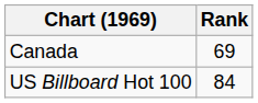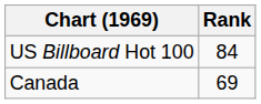rows swapped: Canada <-> US Billboard Hot 100
